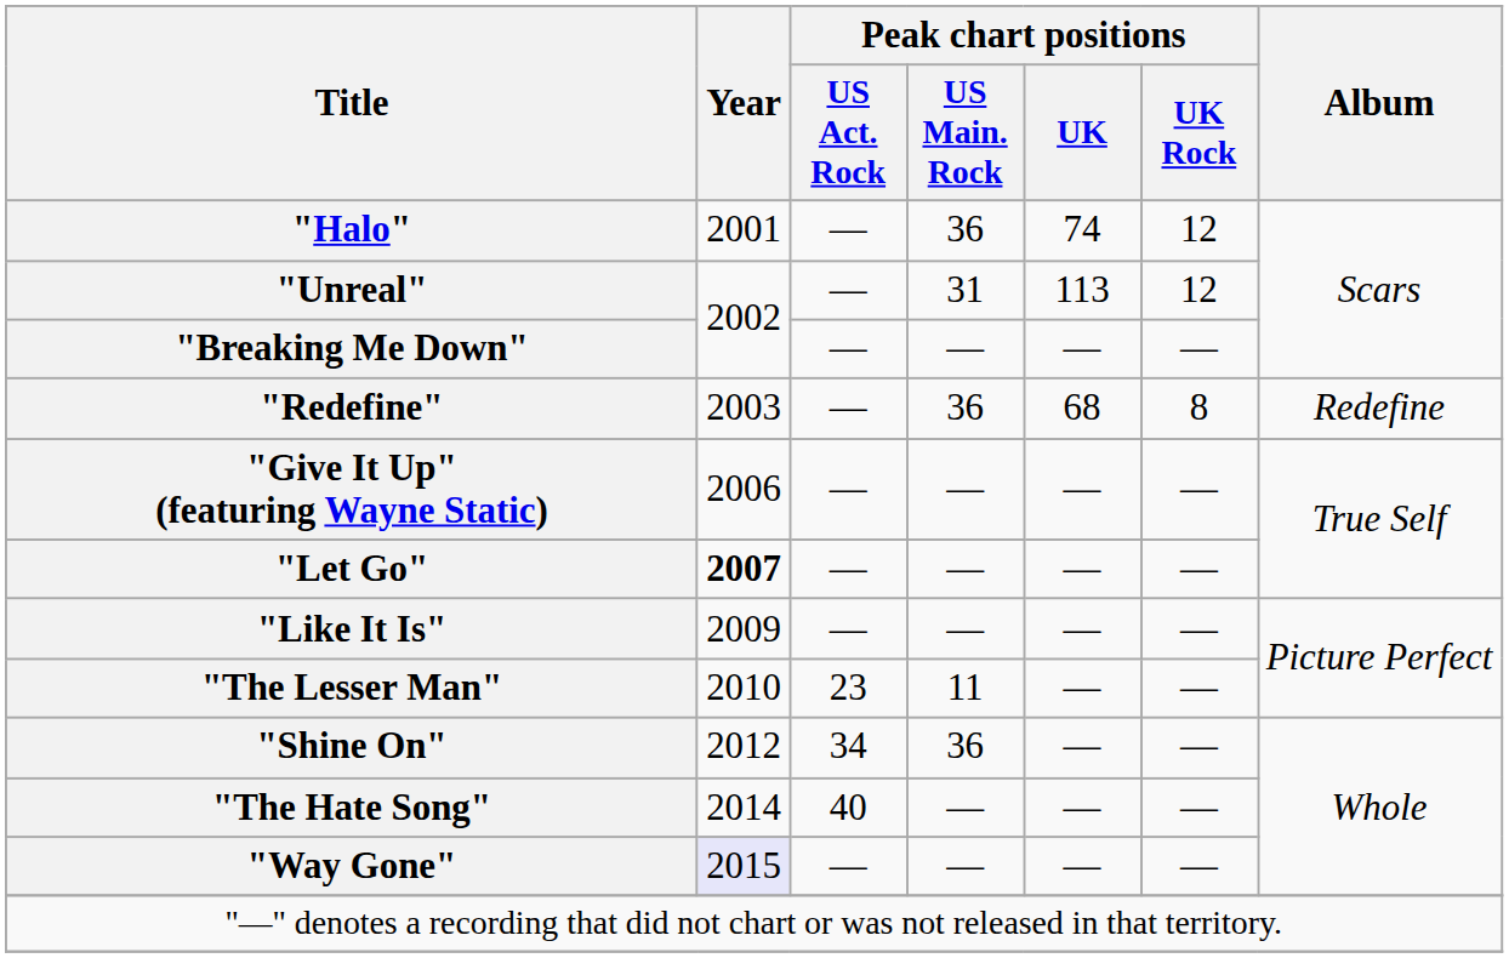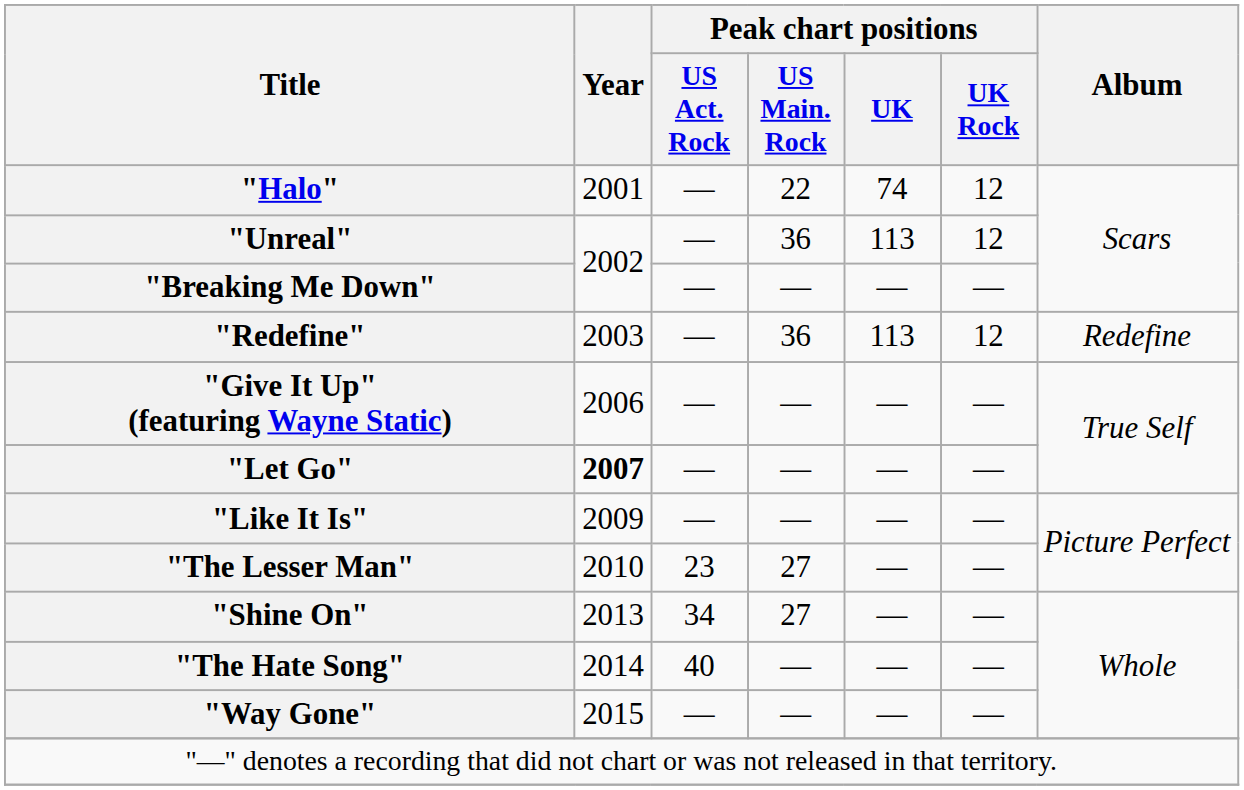"Halo" | Peak chart positions / US Main. Rock: 36 -> 22
"Unreal" | Peak chart positions / US Main. Rock: 31 -> 36
"Redefine" | Peak chart positions / UK: 68 -> 113
"Redefine" | Peak chart positions / UK Rock: 8 -> 12
"The Lesser Man" | Peak chart positions / US Main. Rock: 11 -> 27
"Shine On" | Year: 2012 -> 2013
"Shine On" | Peak chart positions / US Main. Rock: 36 -> 27
"Way Gone" | Year: lavender background -> no background
